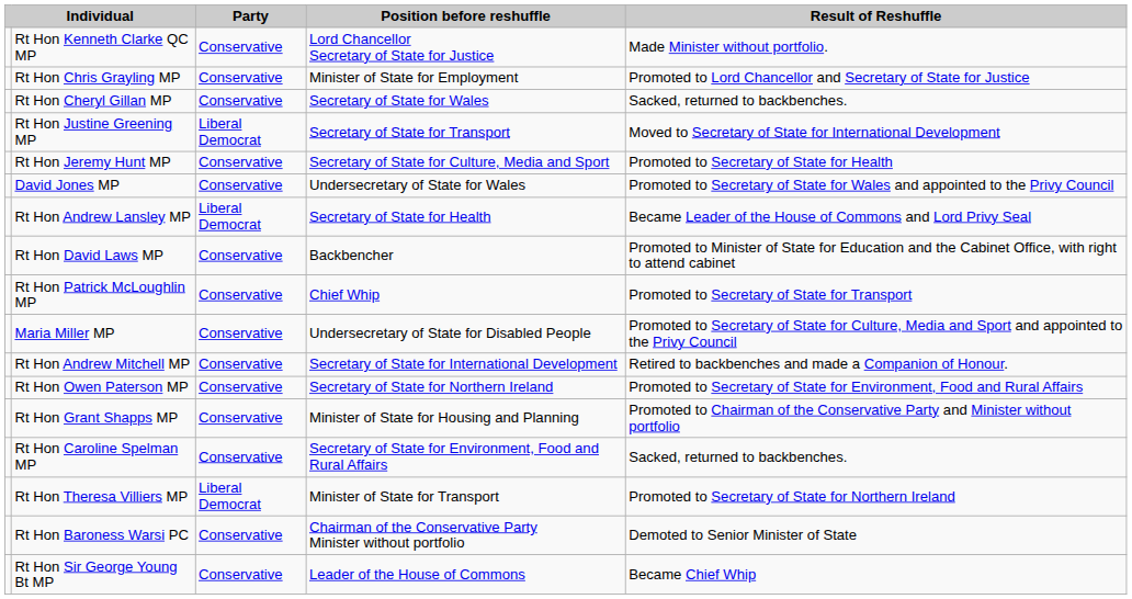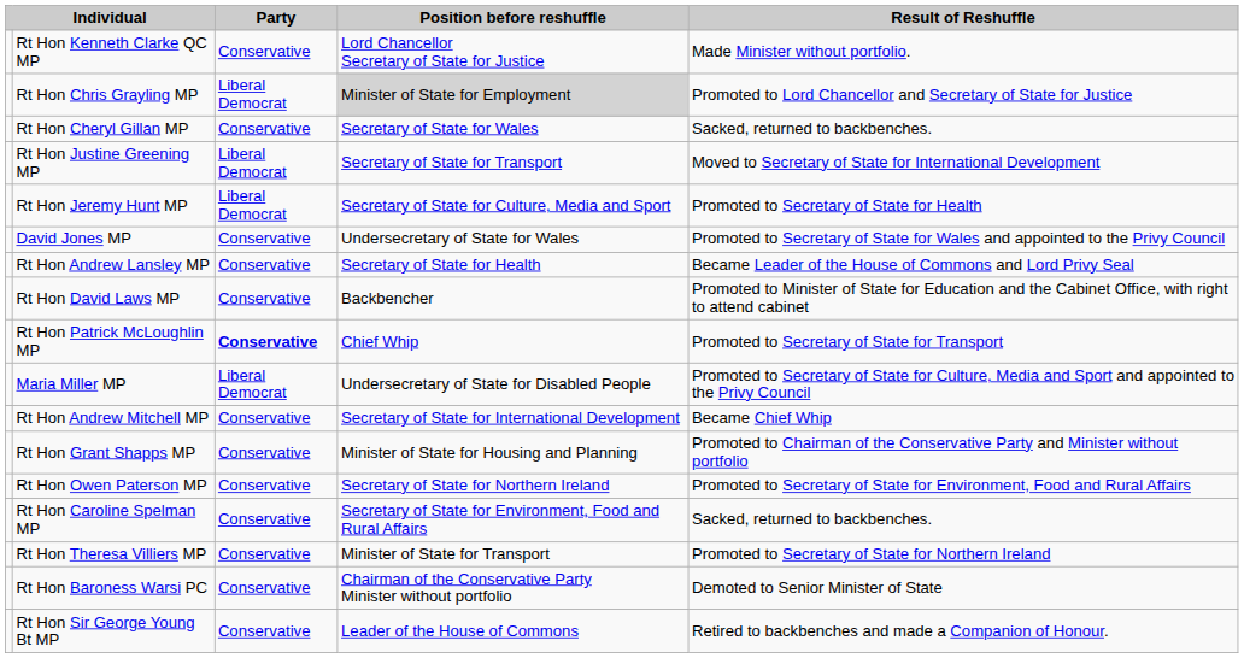Rt Hon Chris Grayling MP | Party: Conservative -> Liberal Democrat
Rt Hon Chris Grayling MP | Position before reshuffle: no background -> lightgrey background
Rt Hon Jeremy Hunt MP | Party: Conservative -> Liberal Democrat
Rt Hon Andrew Lansley MP | Party: Liberal Democrat -> Conservative
Rt Hon Patrick McLoughlin MP | Party: normal -> bold
Maria Miller MP | Party: Conservative -> Liberal Democrat
Rt Hon Andrew Mitchell MP | Result of Reshuffle: Retired to backbenches and made a Companion of Honour. -> Became Chief Whip
rows swapped: Rt Hon Owen Paterson MP <-> Rt Hon Grant Shapps MP
Rt Hon Theresa Villiers MP | Party: Liberal Democrat -> Conservative
Rt Hon Sir George Young Bt MP | Result of Reshuffle: Became Chief Whip -> Retired to backbenches and made a Companion of Honour.
